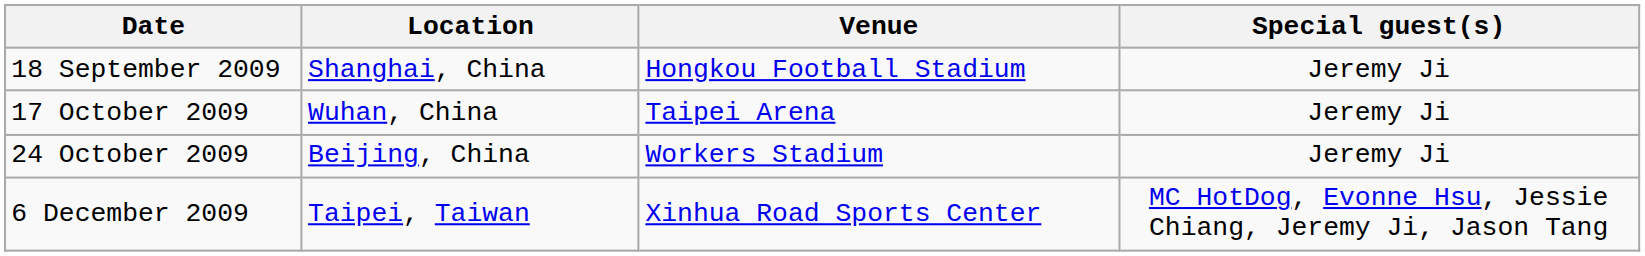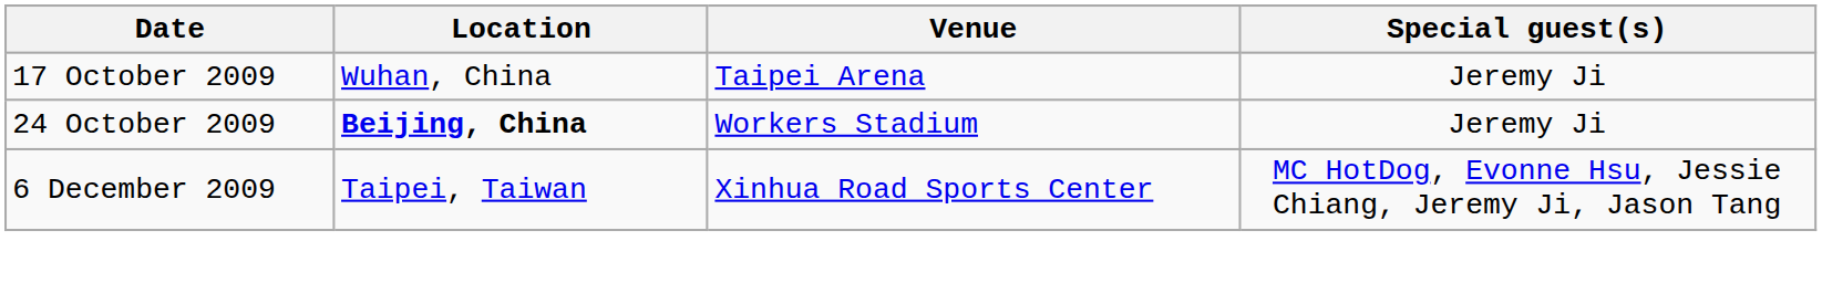- row: 18 September 2009 | Shanghai, China | Hongkou Football Stadium | Jeremy Ji
24 October 2009 | Location: normal -> bold
